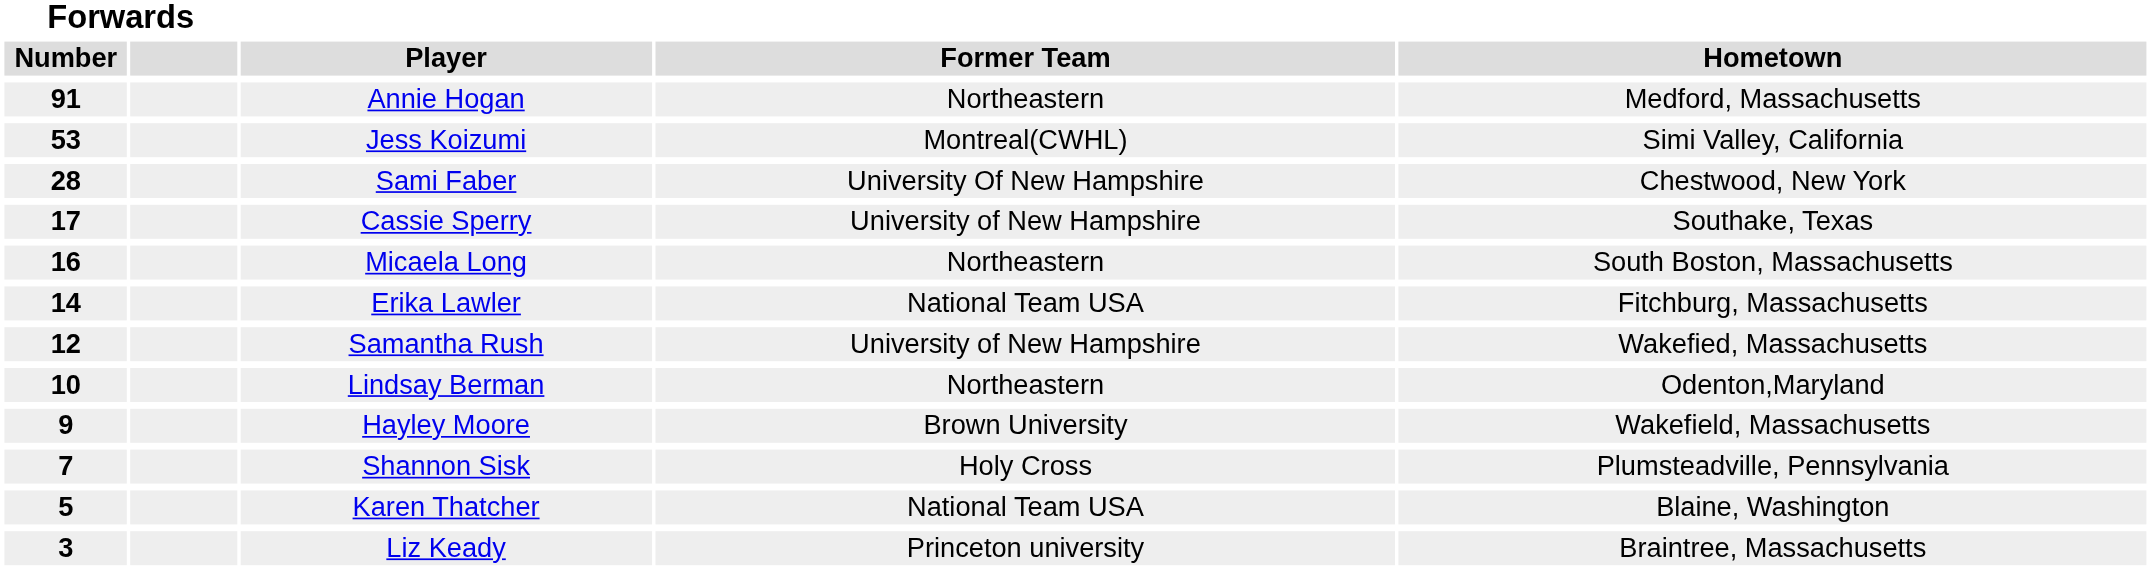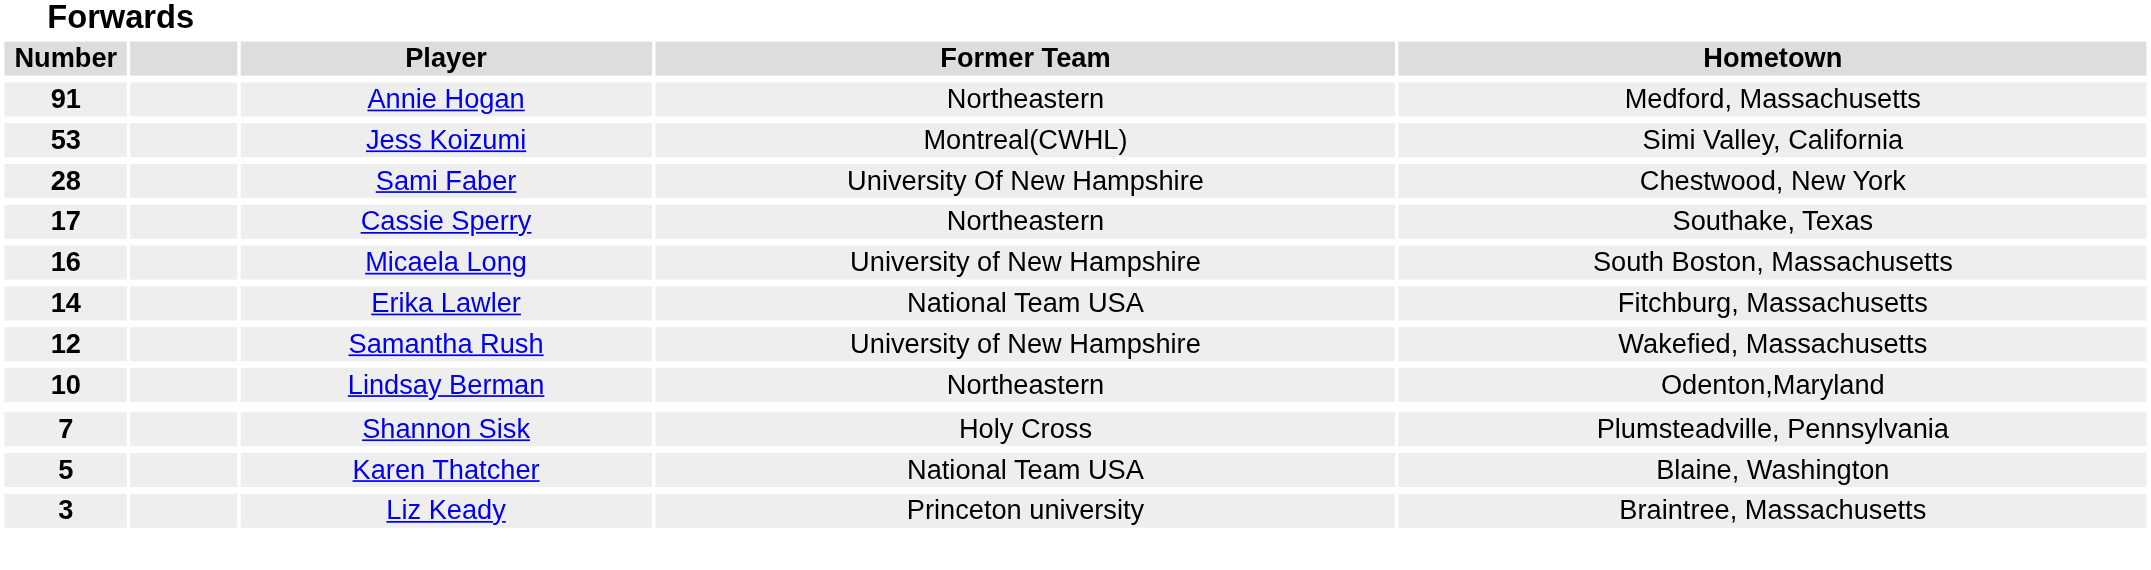Cassie Sperry | Former Team: University of New Hampshire -> Northeastern
Micaela Long | Former Team: Northeastern -> University of New Hampshire
- row: 9 | Hayley Moore | Brown University | Wakefield, Massachusetts
